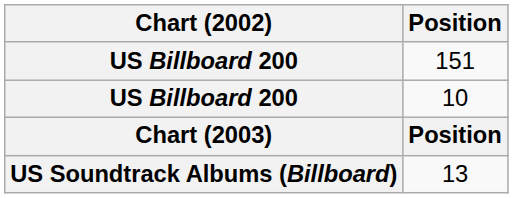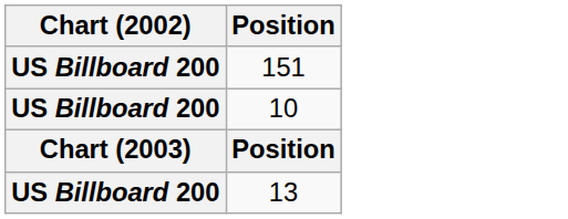13 | Chart (2002): US Soundtrack Albums (Billboard) -> US Billboard 200
